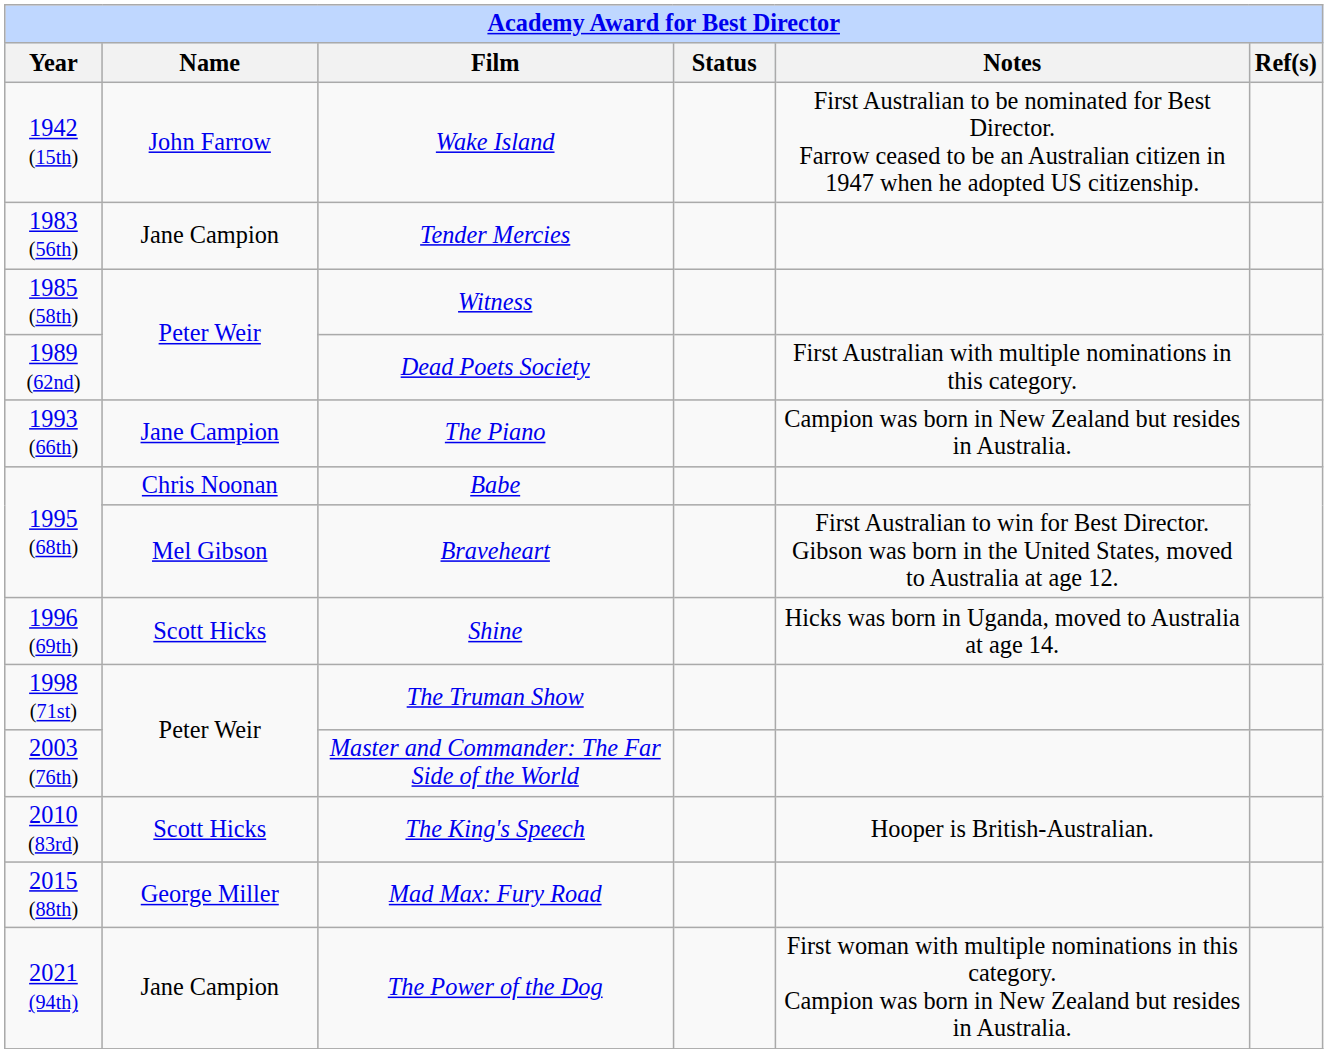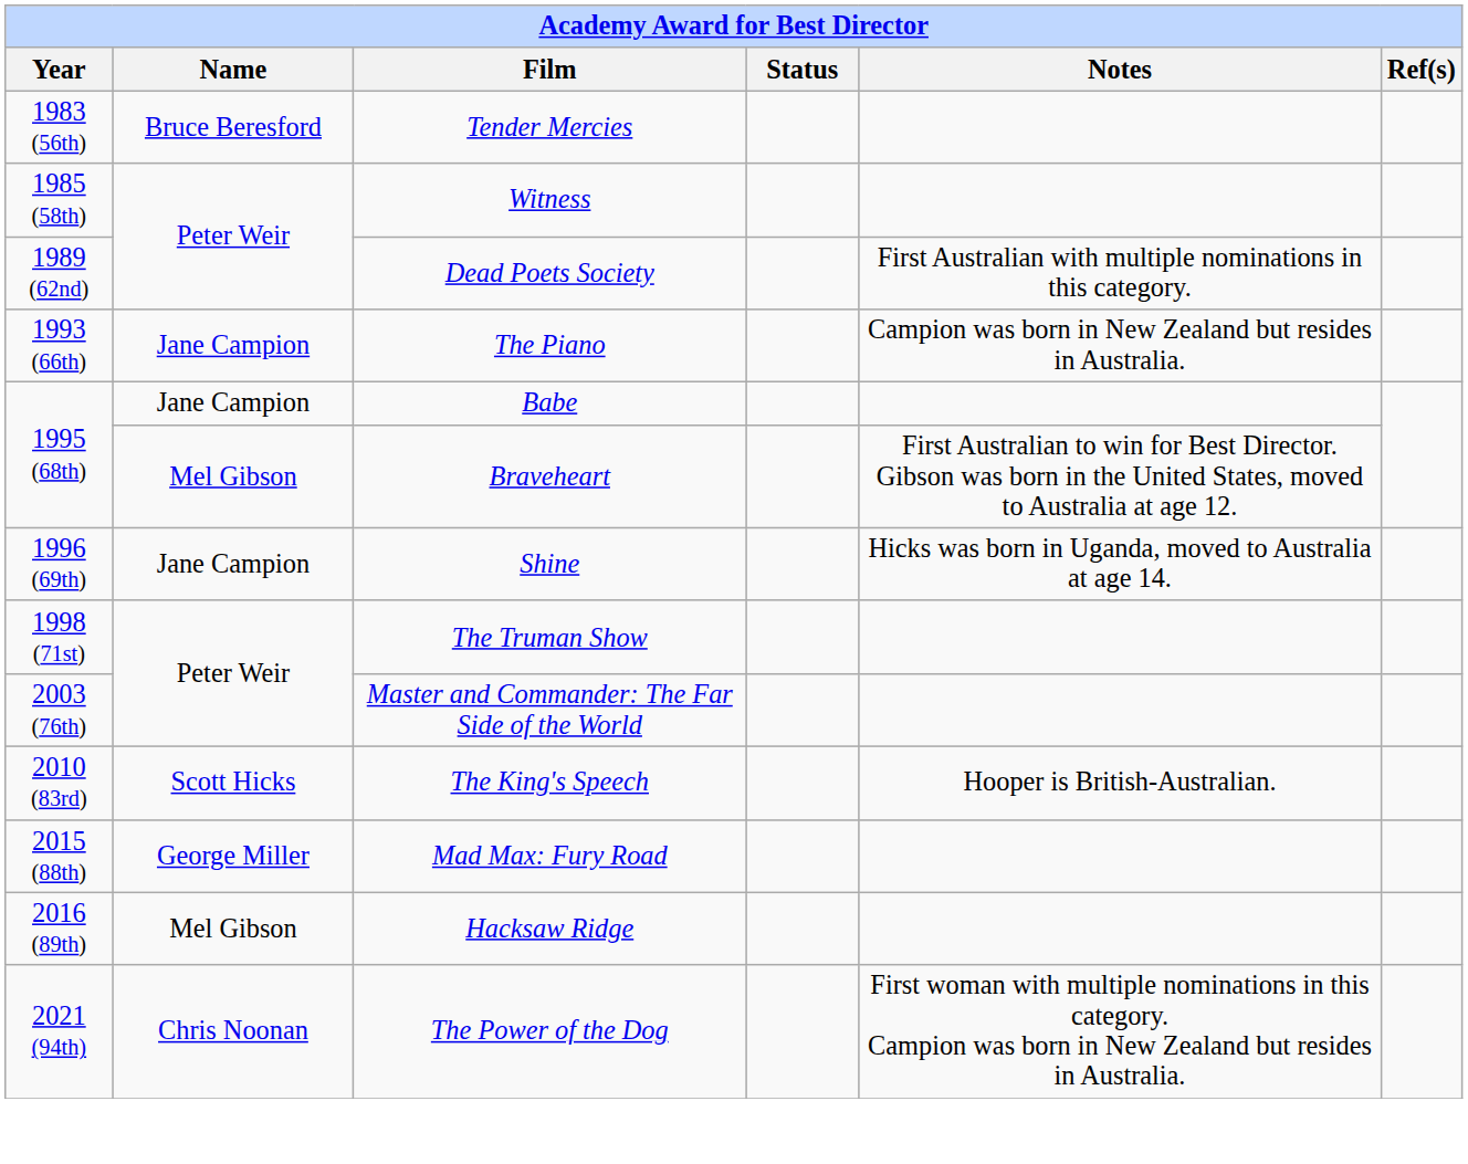- row: 1942 (15th) | John Farrow | Wake Island | First Australian to be nominated for Best Director. Farrow ceased to be an Australian citizen in 1947 when he adopted US citizenship.
Tender Mercies | Name: Jane Campion -> Bruce Beresford
Babe | Name: Chris Noonan -> Jane Campion
Shine | Name: Scott Hicks -> Jane Campion
+ row: 2016 (89th) | Mel Gibson | Hacksaw Ridge
The Power of the Dog | Name: Jane Campion -> Chris Noonan
